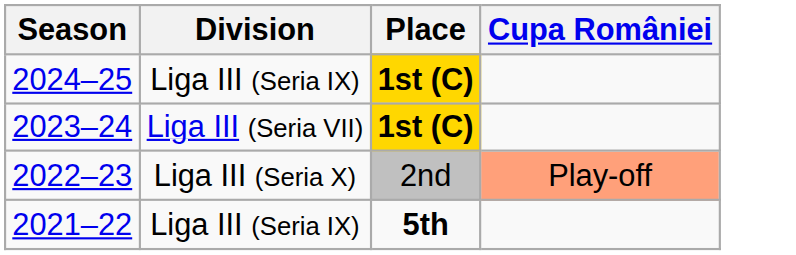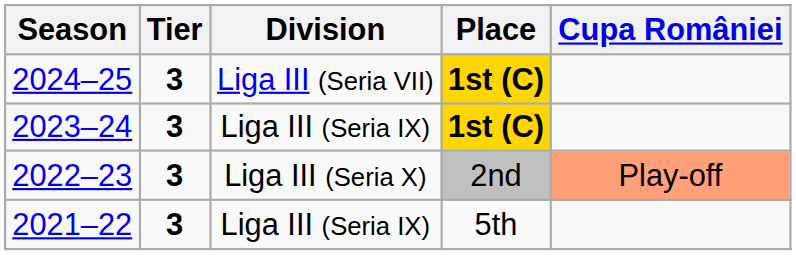+ column: Tier | 3 | 3 | 3 | 3
2024–25 | Division: Liga III (Seria IX) -> Liga III (Seria VII)
2023–24 | Division: Liga III (Seria VII) -> Liga III (Seria IX)
2021–22 | Place: bold -> normal
